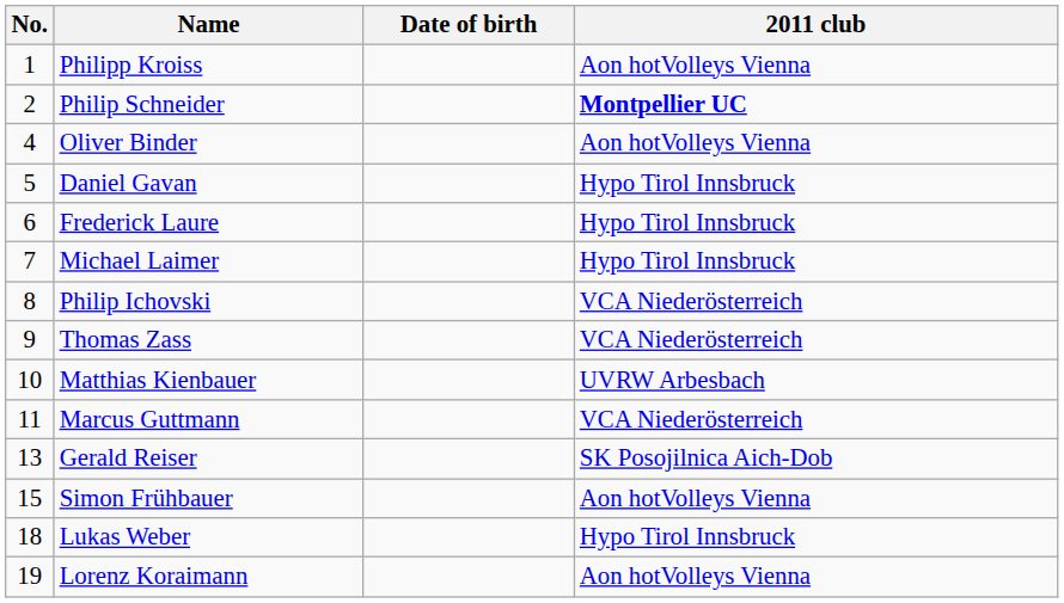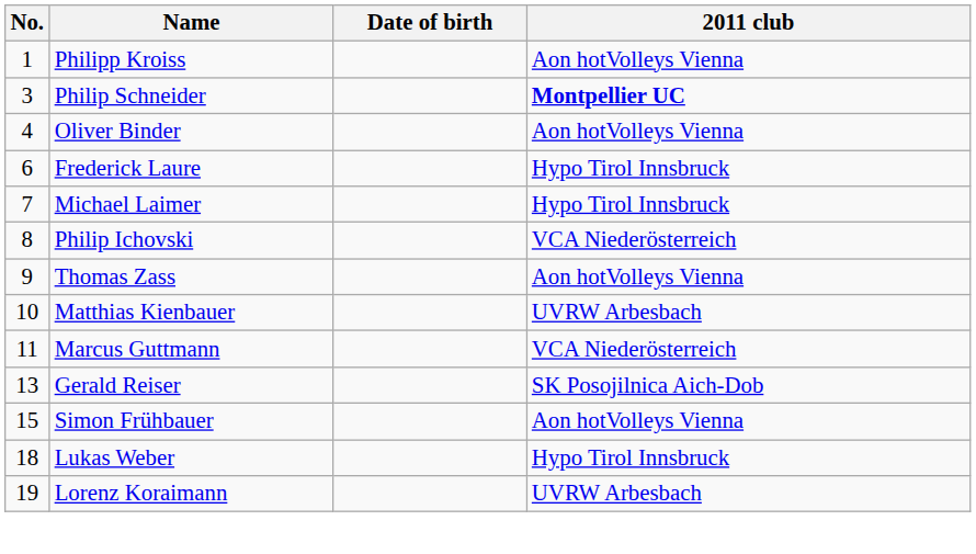Philip Schneider | No.: 2 -> 3
- row: 5 | Daniel Gavan | Hypo Tirol Innsbruck
Thomas Zass | 2011 club: VCA Niederösterreich -> Aon hotVolleys Vienna
Lorenz Koraimann | 2011 club: Aon hotVolleys Vienna -> UVRW Arbesbach
